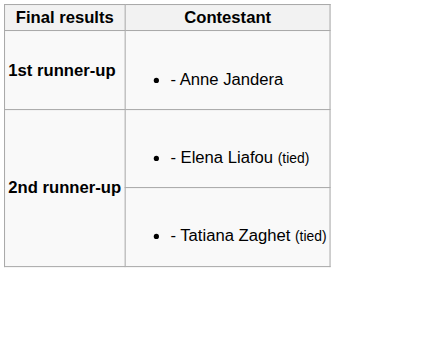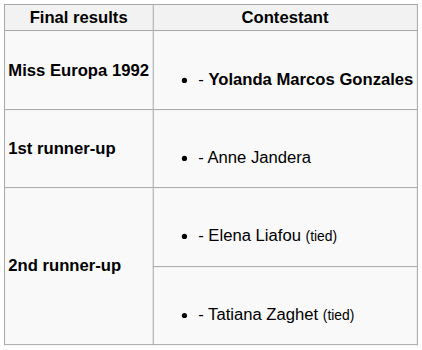+ row: Miss Europa 1992 | - Yolanda Marcos Gonzales
